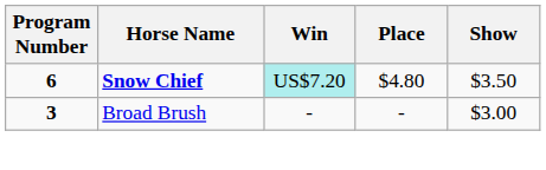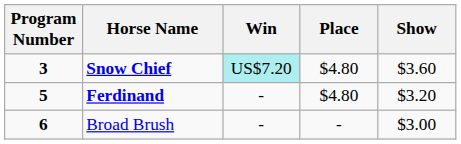Snow Chief | Program Number: 6 -> 3
Snow Chief | Show: $3.50 -> $3.60
+ row: 5 | Ferdinand | - | $4.80 | $3.20
Broad Brush | Program Number: 3 -> 6
